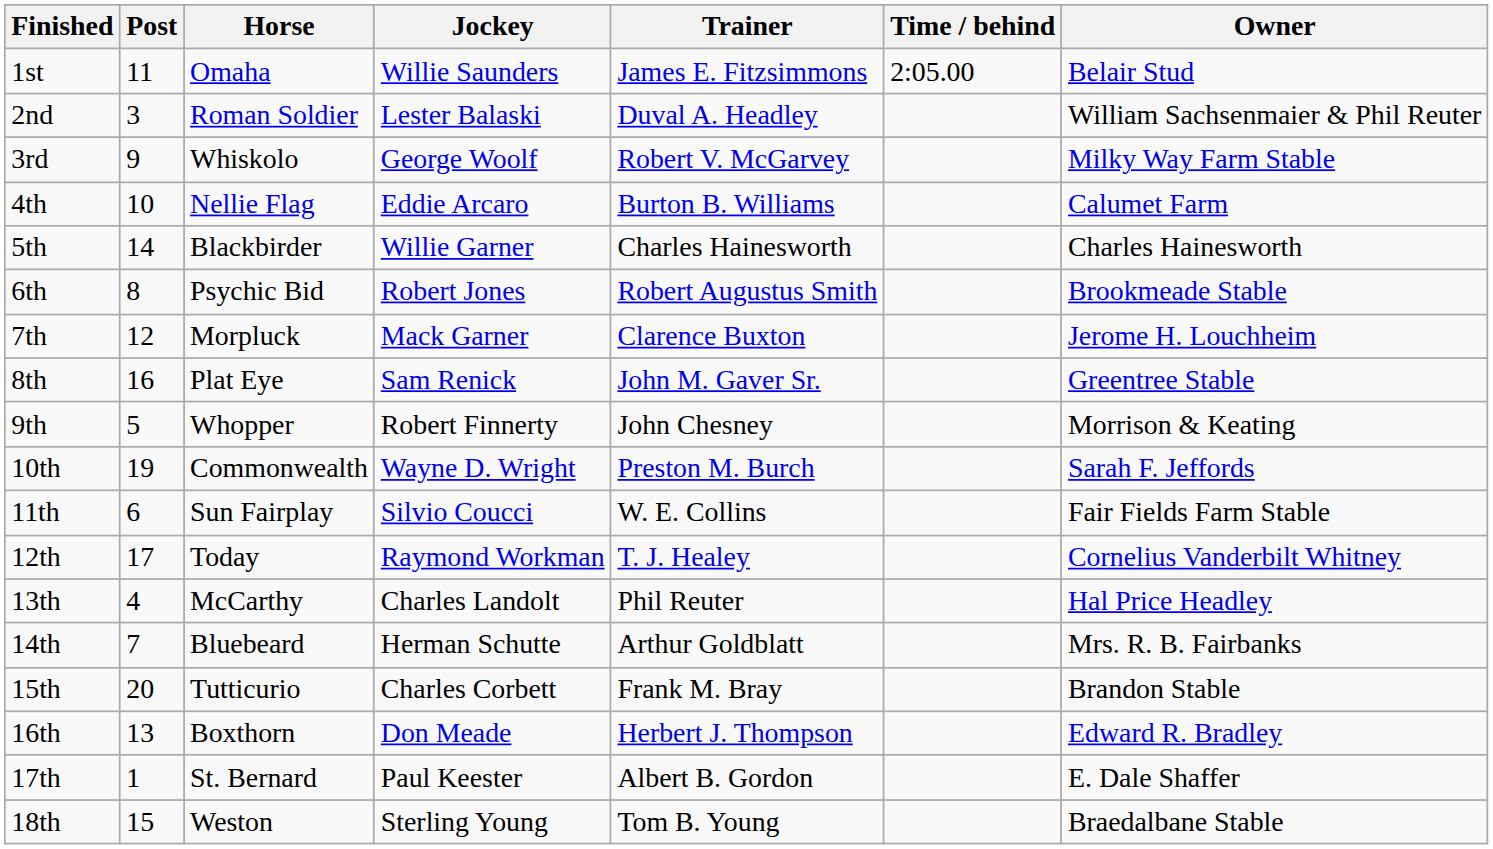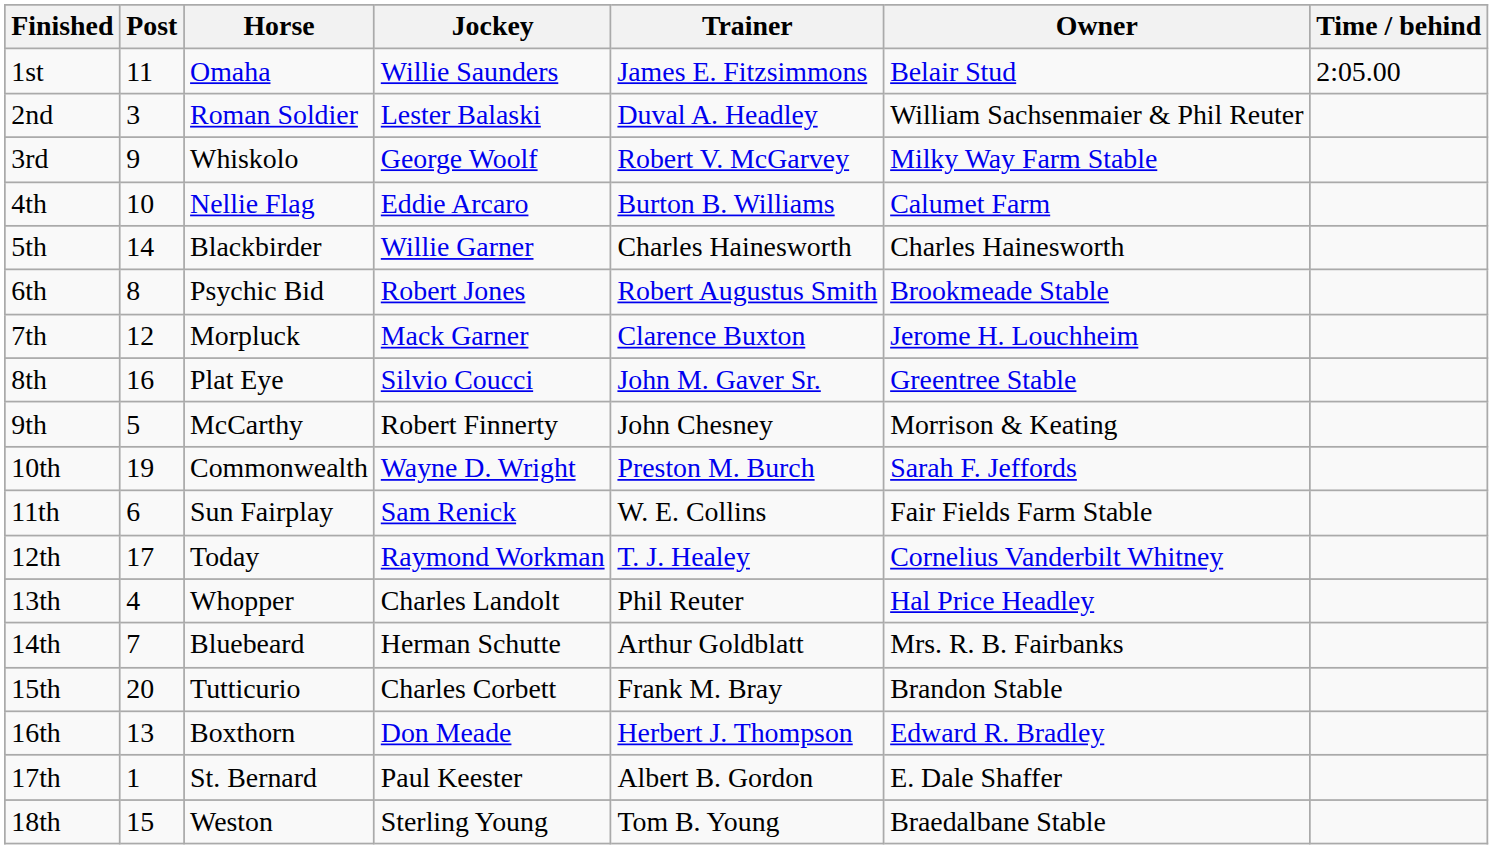columns swapped: Owner <-> Time / behind
8th | Jockey: Sam Renick -> Silvio Coucci
9th | Horse: Whopper -> McCarthy
11th | Jockey: Silvio Coucci -> Sam Renick
13th | Horse: McCarthy -> Whopper
